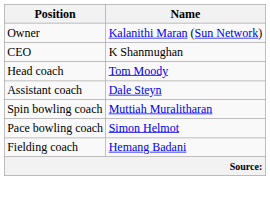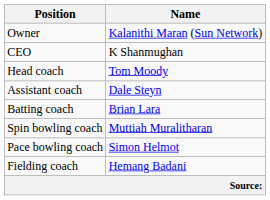+ row: Batting coach | Brian Lara
